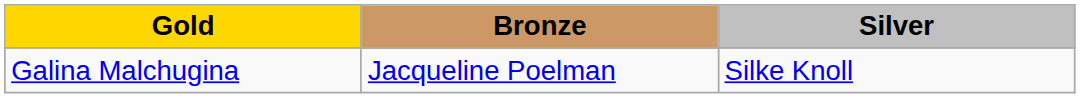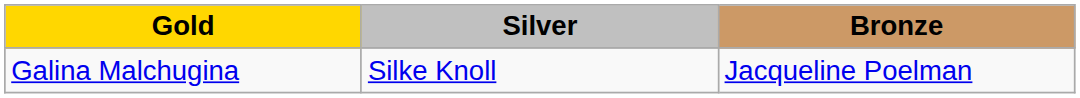columns swapped: Silver <-> Bronze
